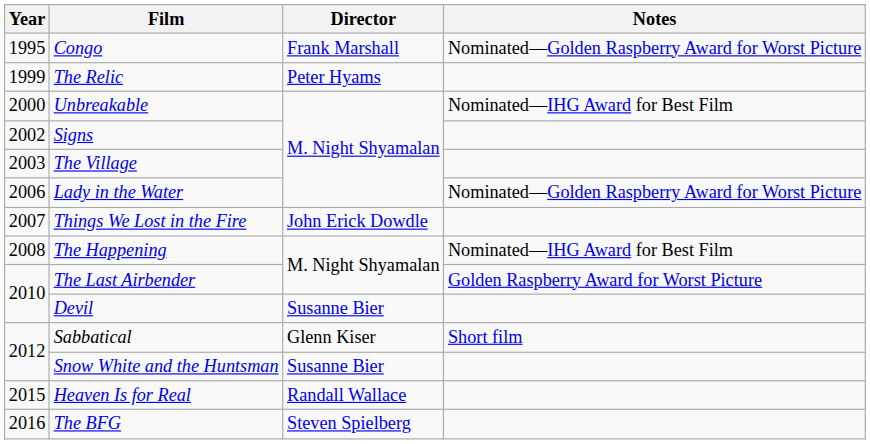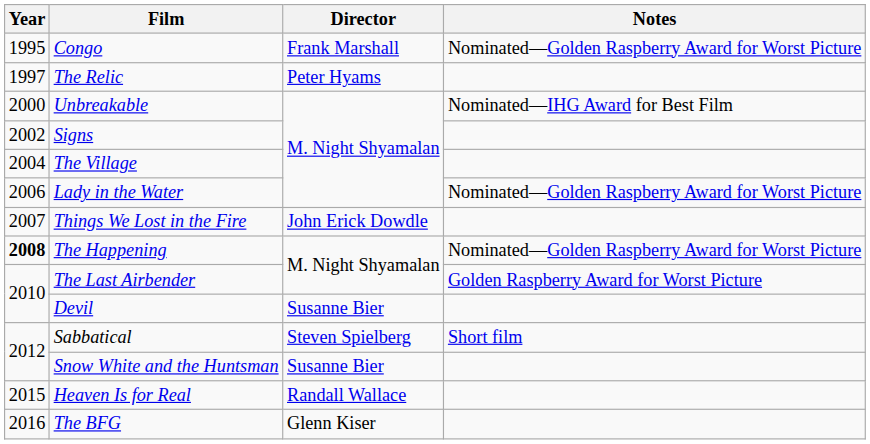The Relic | Year: 1999 -> 1997
The Village | Year: 2003 -> 2004
The Happening | Year: normal -> bold
The Happening | Notes: Nominated—IHG Award for Best Film -> Nominated—Golden Raspberry Award for Worst Picture
Sabbatical | Director: Glenn Kiser -> Steven Spielberg
The BFG | Director: Steven Spielberg -> Glenn Kiser
